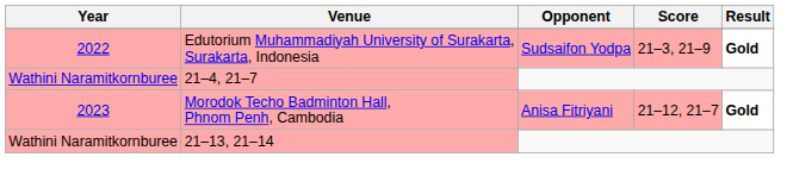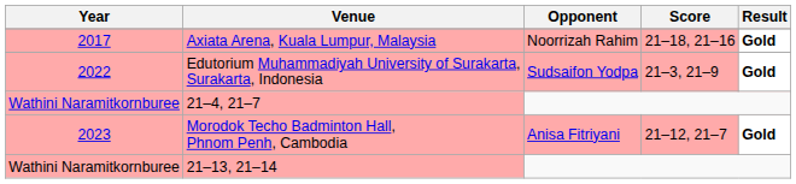+ row: 2017 | Axiata Arena, Kuala Lumpur, Malaysia | Noorrizah Rahim | 21–18, 21–16 | Gold
